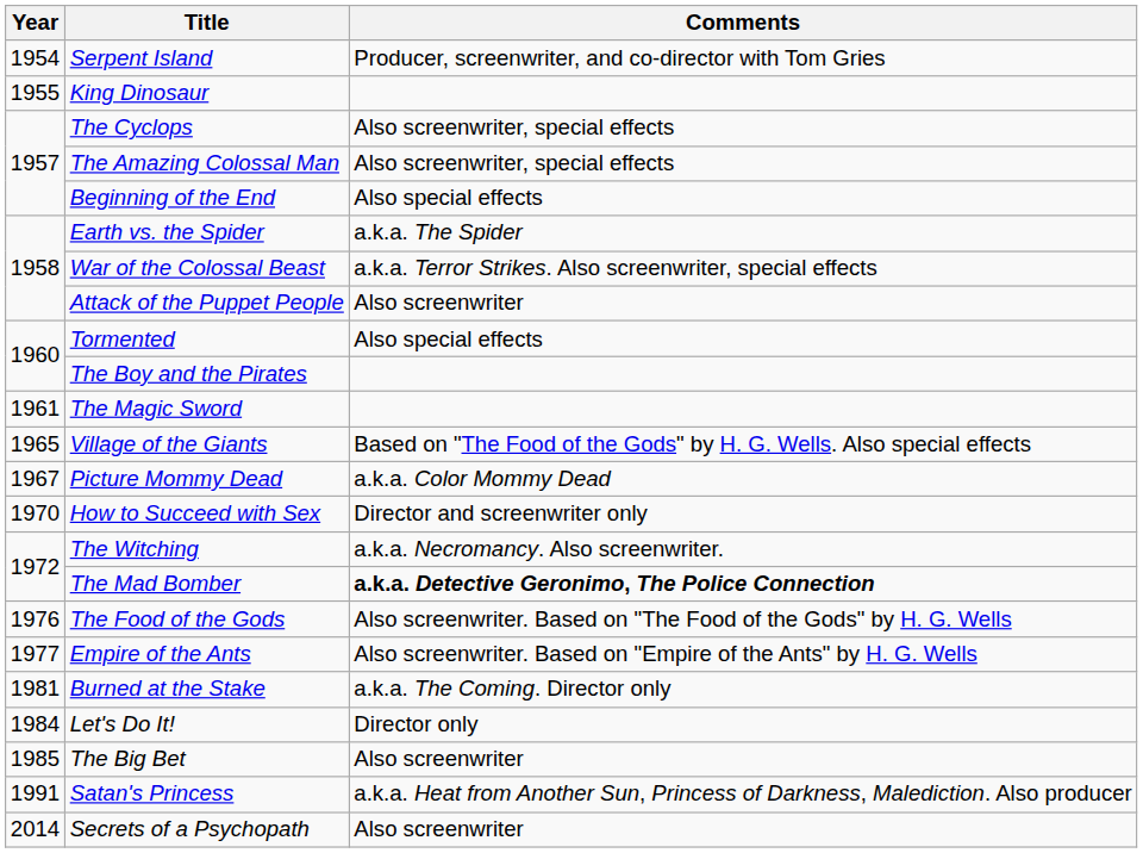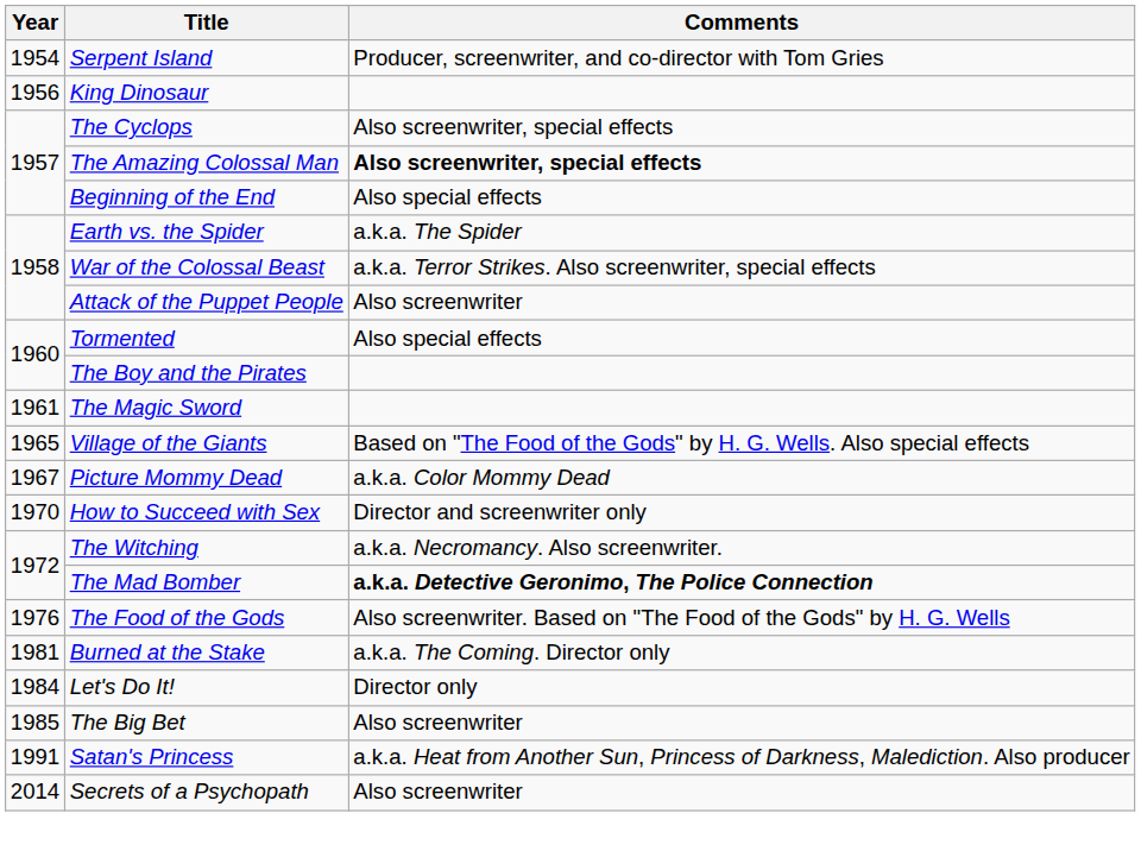King Dinosaur | Year: 1955 -> 1956
The Amazing Colossal Man | Comments: normal -> bold
- row: 1977 | Empire of the Ants | Also screenwriter. Based on "Empire of the Ants" by H. G. Wells
